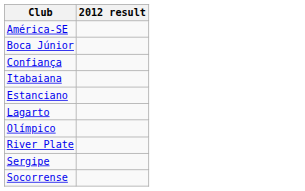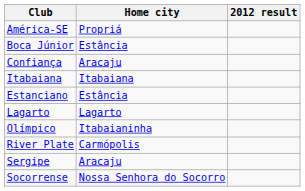+ column: Home city | Propriá | Estância | Aracaju | Itabaiana | Estância | Lagarto | Itabaianinha | Carmópolis | Aracaju | Nossa Senhora do Socorro
